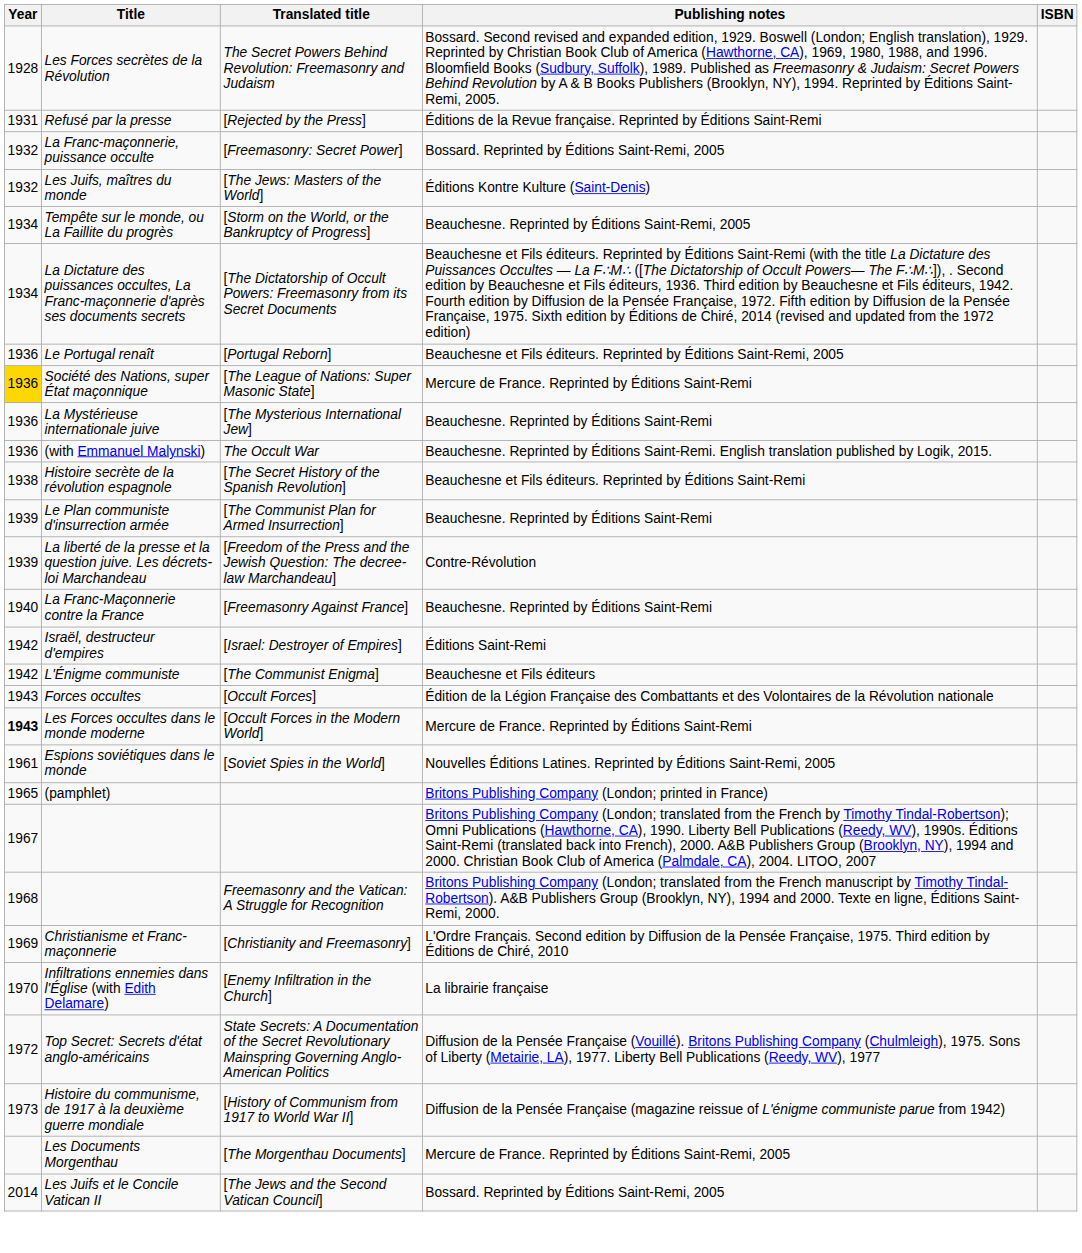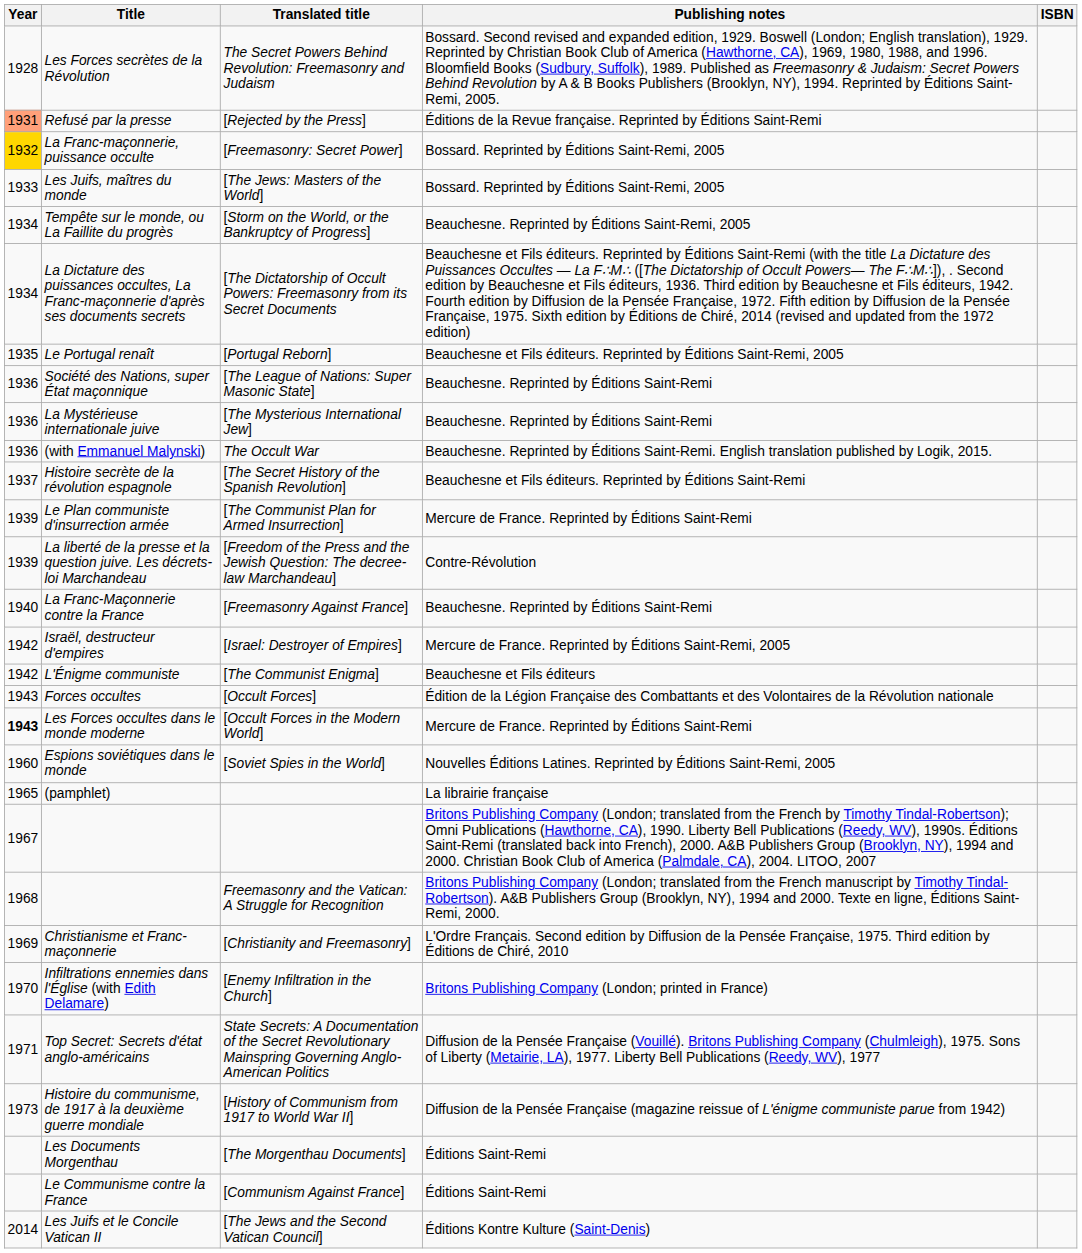Refusé par la presse | Year: no background -> lightsalmon background
La Franc-maçonnerie, puissance occulte | Year: no background -> gold background
Les Juifs, maîtres du monde | Year: 1932 -> 1933
Les Juifs, maîtres du monde | Publishing notes: Éditions Kontre Kulture (Saint-Denis) -> Bossard. Reprinted by Éditions Saint-Remi, 2005
Le Portugal renaît | Year: 1936 -> 1935
Société des Nations, super État maçonnique | Year: gold background -> no background
Société des Nations, super État maçonnique | Publishing notes: Mercure de France. Reprinted by Éditions Saint-Remi -> Beauchesne. Reprinted by Éditions Saint-Remi
Histoire secrète de la révolution espagnole | Year: 1938 -> 1937
Le Plan communiste d'insurrection armée | Publishing notes: Beauchesne. Reprinted by Éditions Saint-Remi -> Mercure de France. Reprinted by Éditions Saint-Remi
Israël, destructeur d'empires | Publishing notes: Éditions Saint-Remi -> Mercure de France. Reprinted by Éditions Saint-Remi, 2005
Espions soviétiques dans le monde | Year: 1961 -> 1960
(pamphlet) | Publishing notes: Britons Publishing Company (London; printed in France) -> La librairie française
Infiltrations ennemies dans l'Église (with Edith Delamare) | Publishing notes: La librairie française -> Britons Publishing Company (London; printed in France)
Top Secret: Secrets d'état anglo-américains | Year: 1972 -> 1971
Les Documents Morgenthau | Publishing notes: Mercure de France. Reprinted by Éditions Saint-Remi, 2005 -> Éditions Saint-Remi
+ row: Le Communisme contre la France | [Communism Against France] | Éditions Saint-Remi
Les Juifs et le Concile Vatican II | Publishing notes: Bossard. Reprinted by Éditions Saint-Remi, 2005 -> Éditions Kontre Kulture (Saint-Denis)
